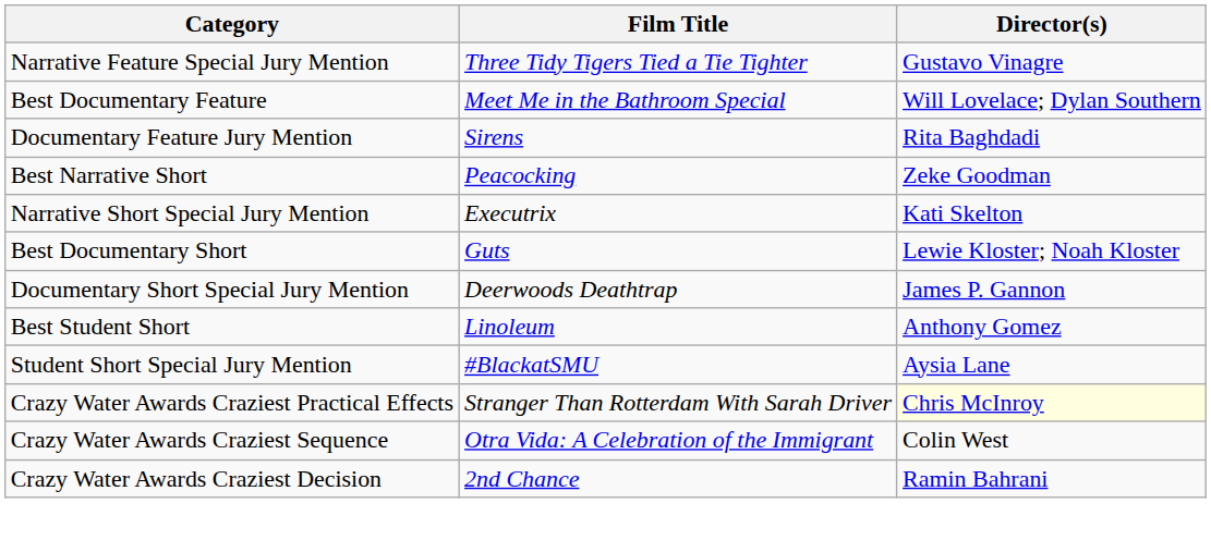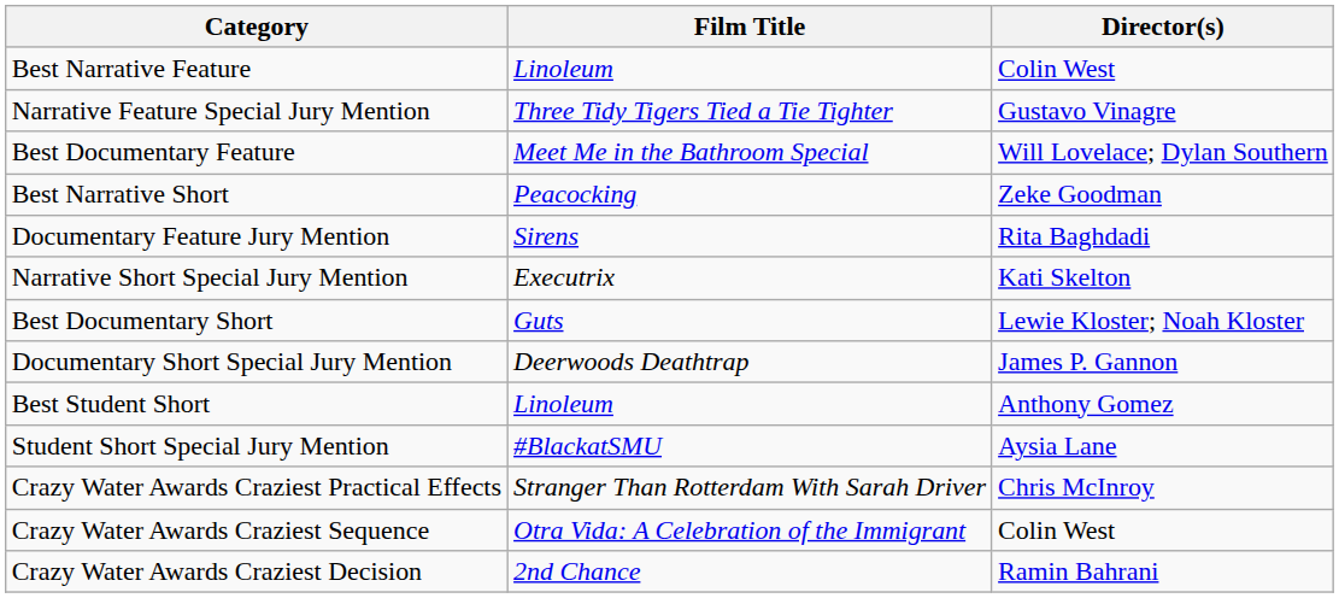+ row: Best Narrative Feature | Linoleum | Colin West
rows swapped: Documentary Feature Jury Mention <-> Best Narrative Short
Crazy Water Awards Craziest Practical Effects | Director(s): lightyellow background -> no background
